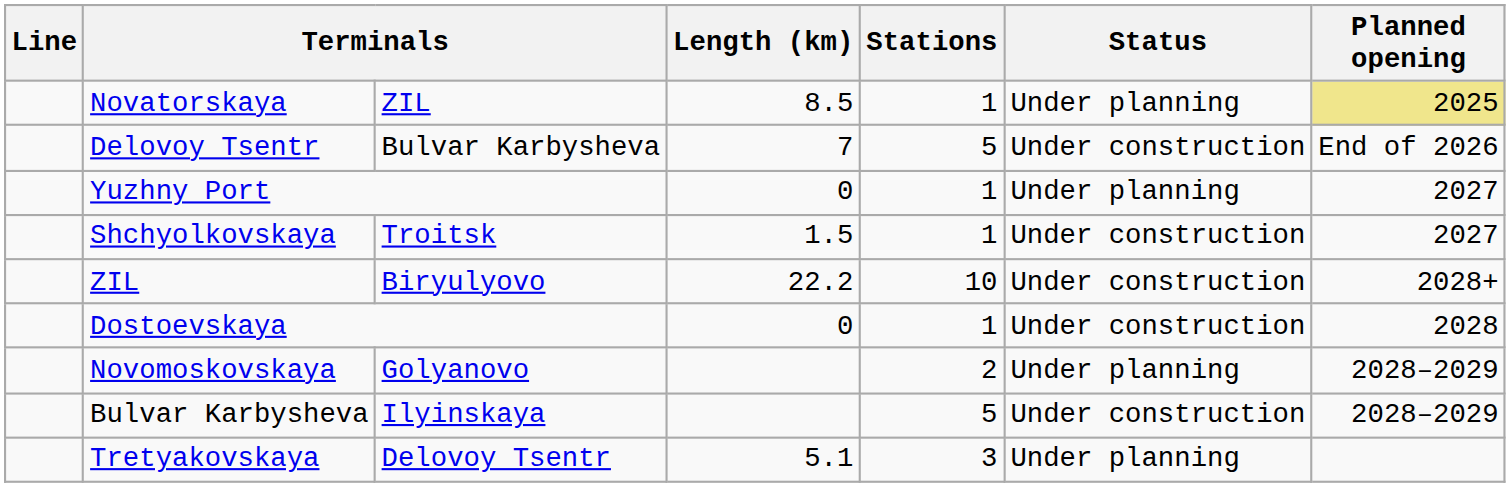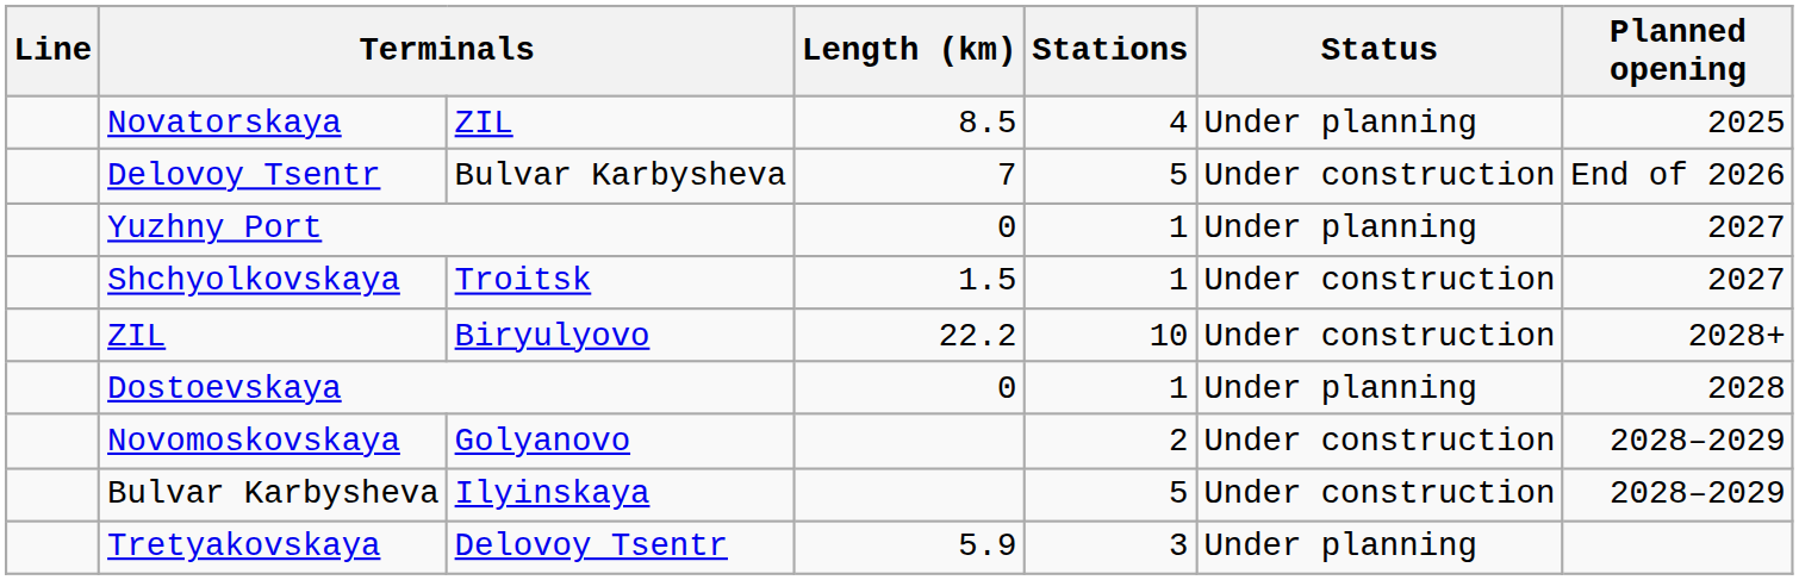Novatorskaya | Stations: 1 -> 4
Novatorskaya | Planned opening: khaki background -> no background
Dostoevskaya | Status: Under construction -> Under planning
Novomoskovskaya | Status: Under planning -> Under construction
Tretyakovskaya | Length (km): 5.1 -> 5.9
